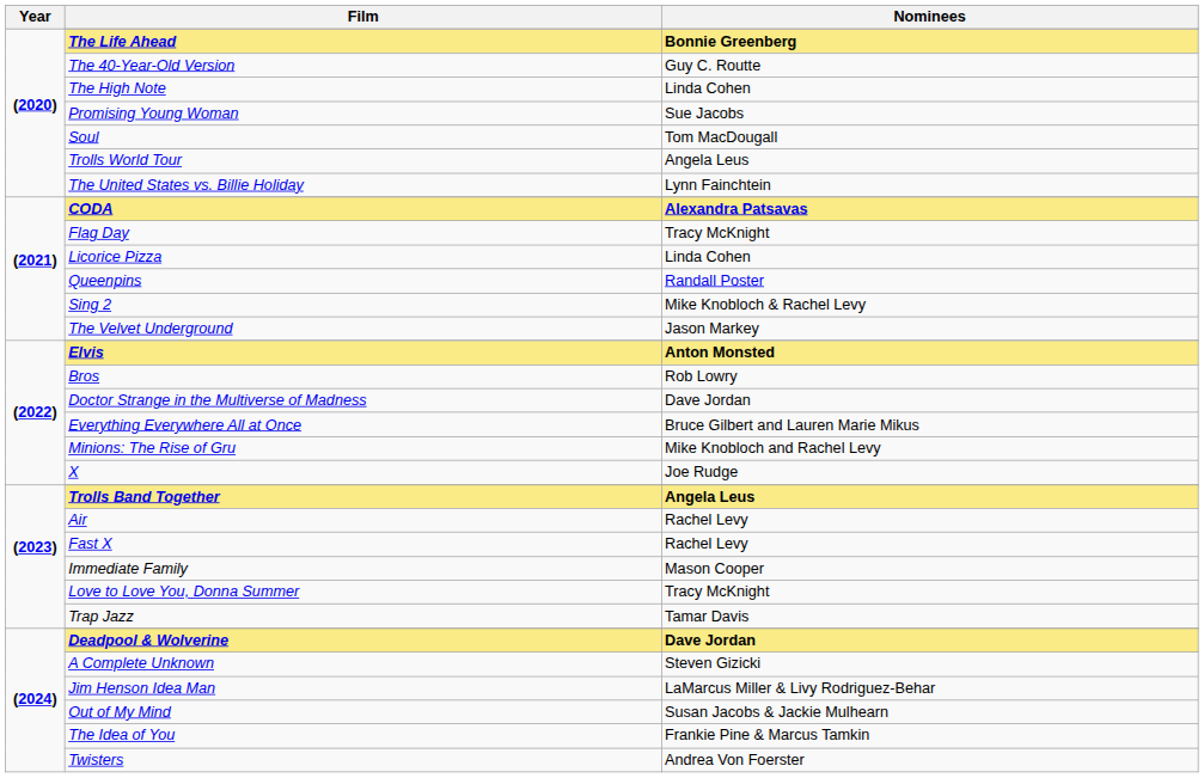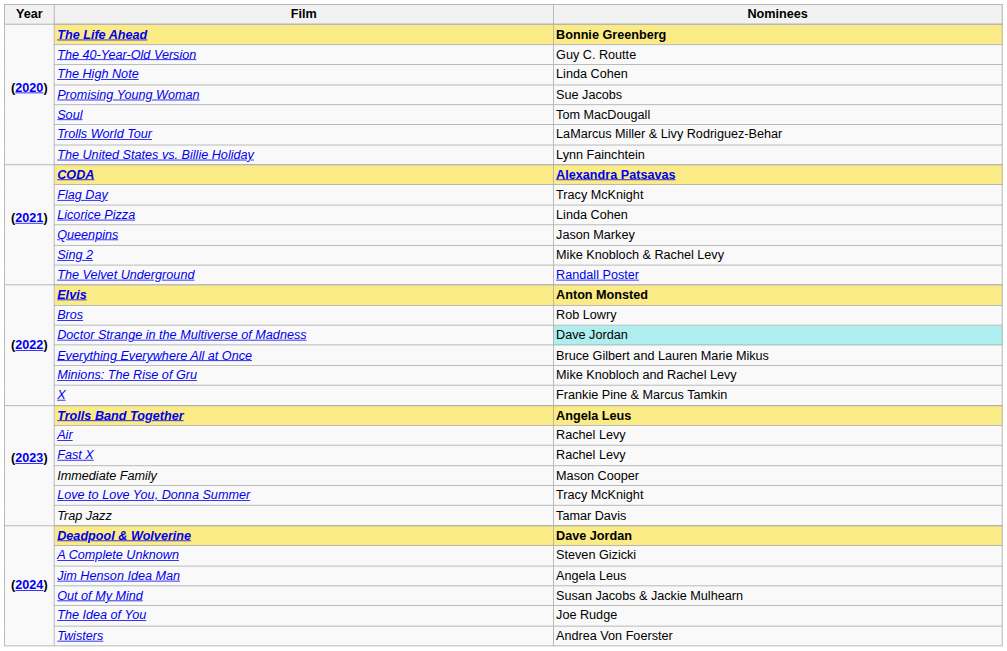Trolls World Tour | Nominees: Angela Leus -> LaMarcus Miller & Livy Rodriguez-Behar
Queenpins | Nominees: Randall Poster -> Jason Markey
The Velvet Underground | Nominees: Jason Markey -> Randall Poster
Doctor Strange in the Multiverse of Madness | Nominees: no background -> paleturquoise background
X | Nominees: Joe Rudge -> Frankie Pine & Marcus Tamkin
Jim Henson Idea Man | Nominees: LaMarcus Miller & Livy Rodriguez-Behar -> Angela Leus
The Idea of You | Nominees: Frankie Pine & Marcus Tamkin -> Joe Rudge
